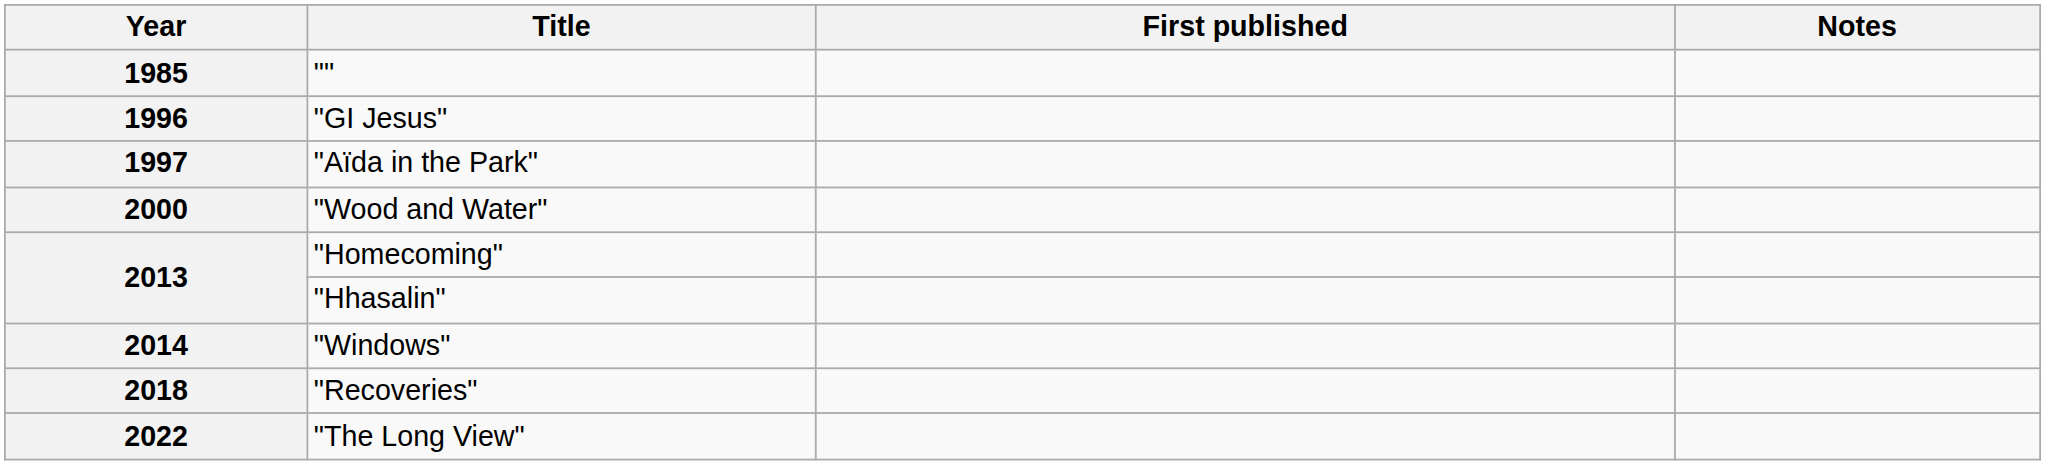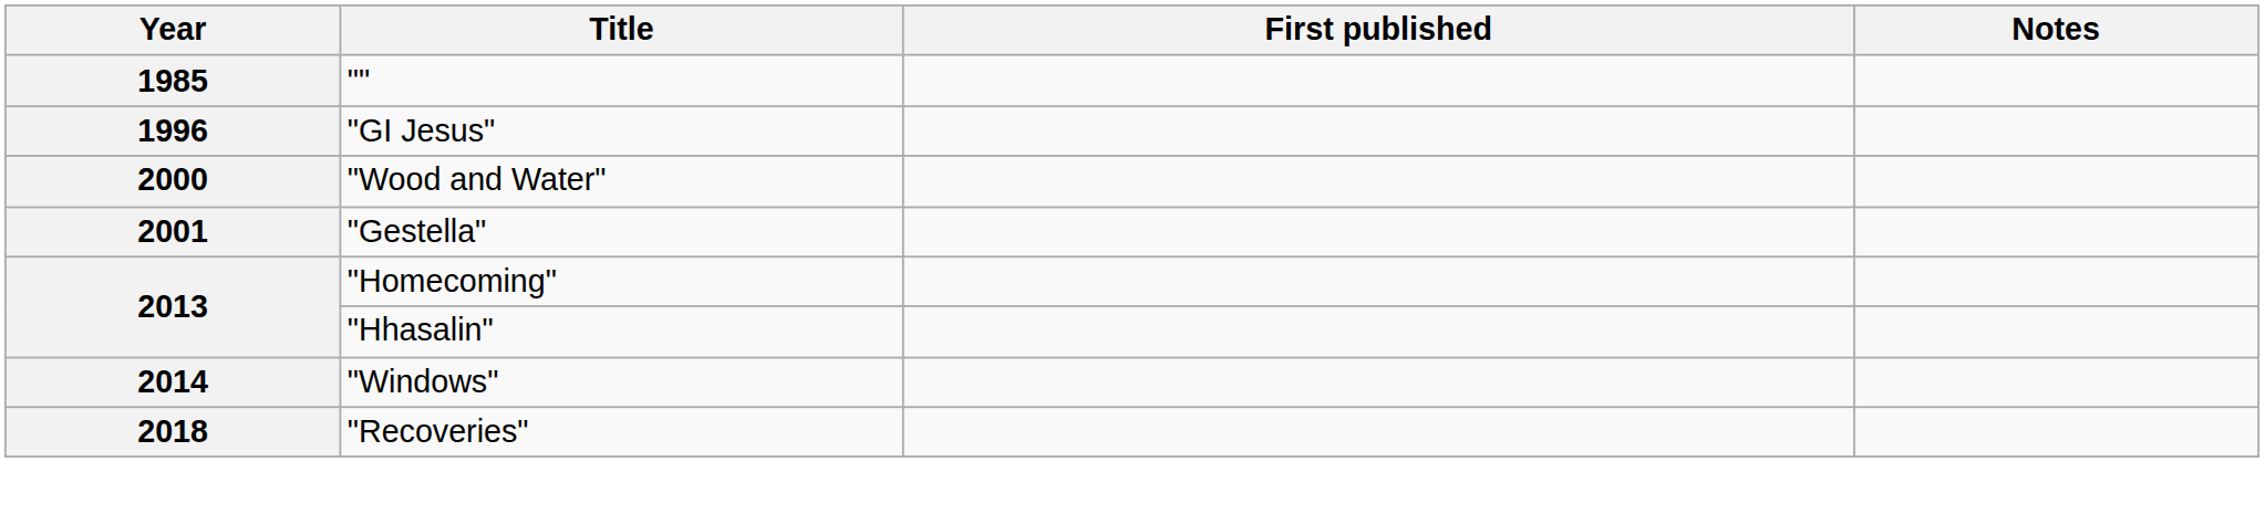- row: 1997 | "Aïda in the Park"
+ row: 2001 | "Gestella"
- row: 2022 | "The Long View"
